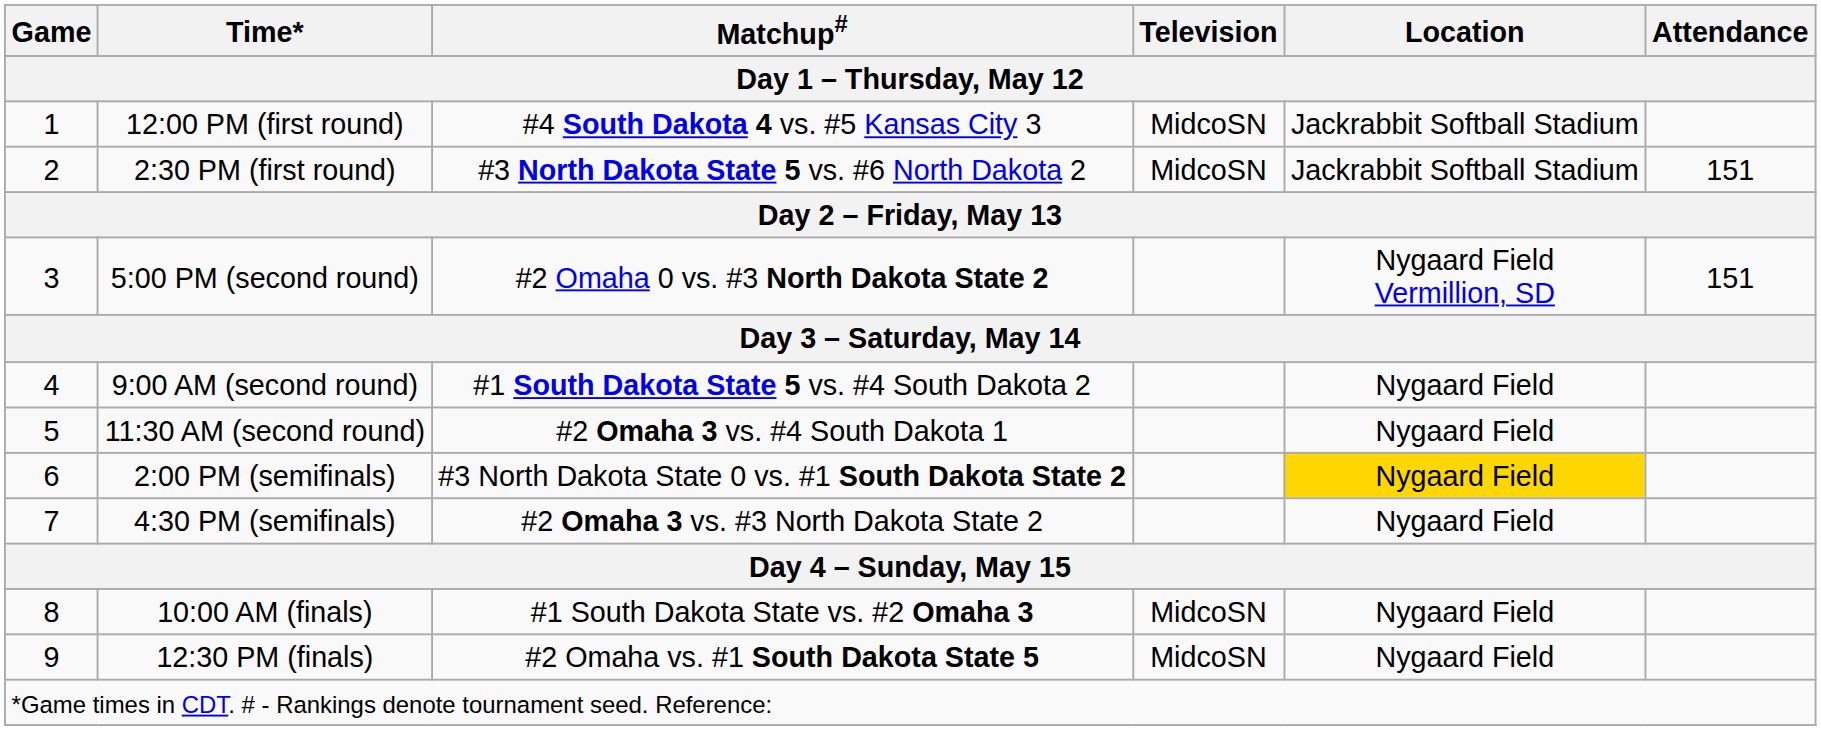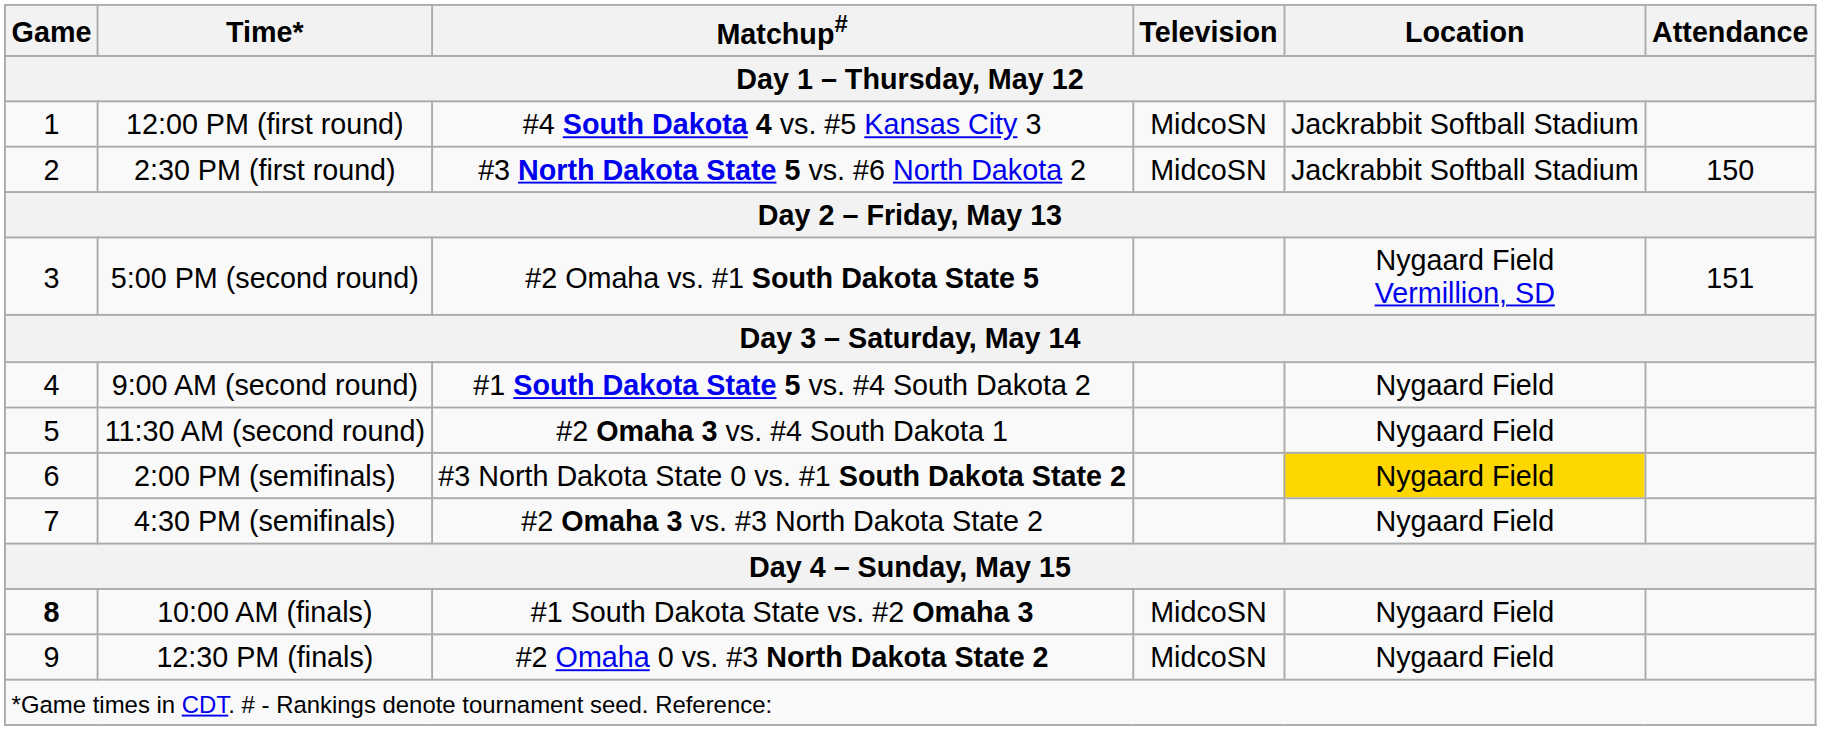2:30 PM (first round) | Attendance: 151 -> 150
5:00 PM (second round) | Matchup#: #2 Omaha 0 vs. #3 North Dakota State 2 -> #2 Omaha vs. #1 South Dakota State 5
10:00 AM (finals) | Game: normal -> bold
12:30 PM (finals) | Matchup#: #2 Omaha vs. #1 South Dakota State 5 -> #2 Omaha 0 vs. #3 North Dakota State 2
